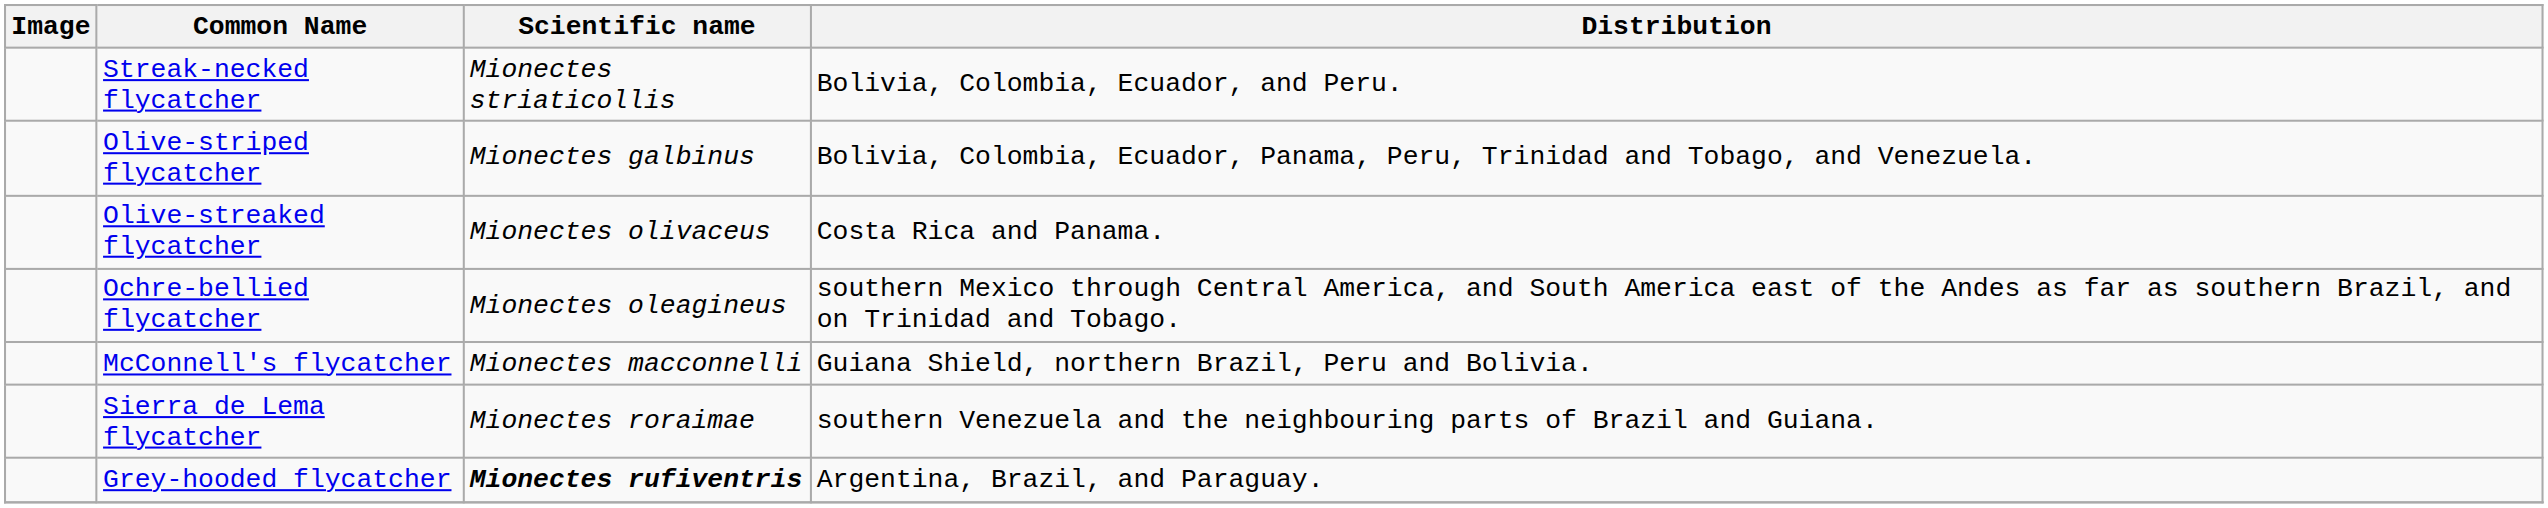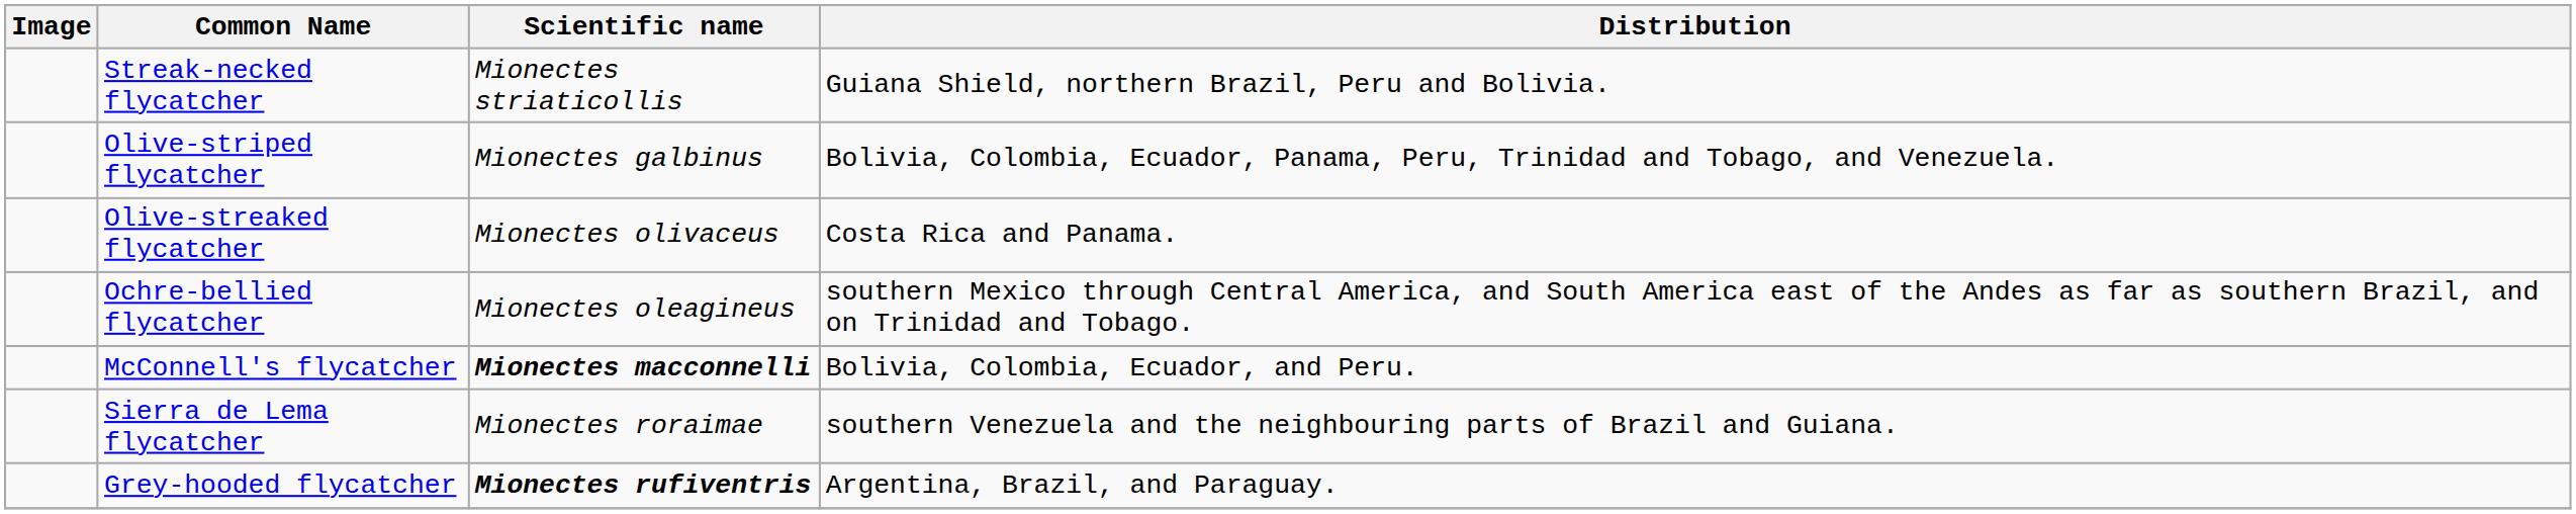Streak-necked flycatcher | Distribution: Bolivia, Colombia, Ecuador, and Peru. -> Guiana Shield, northern Brazil, Peru and Bolivia.
McConnell's flycatcher | Scientific name: normal -> bold
McConnell's flycatcher | Distribution: Guiana Shield, northern Brazil, Peru and Bolivia. -> Bolivia, Colombia, Ecuador, and Peru.
